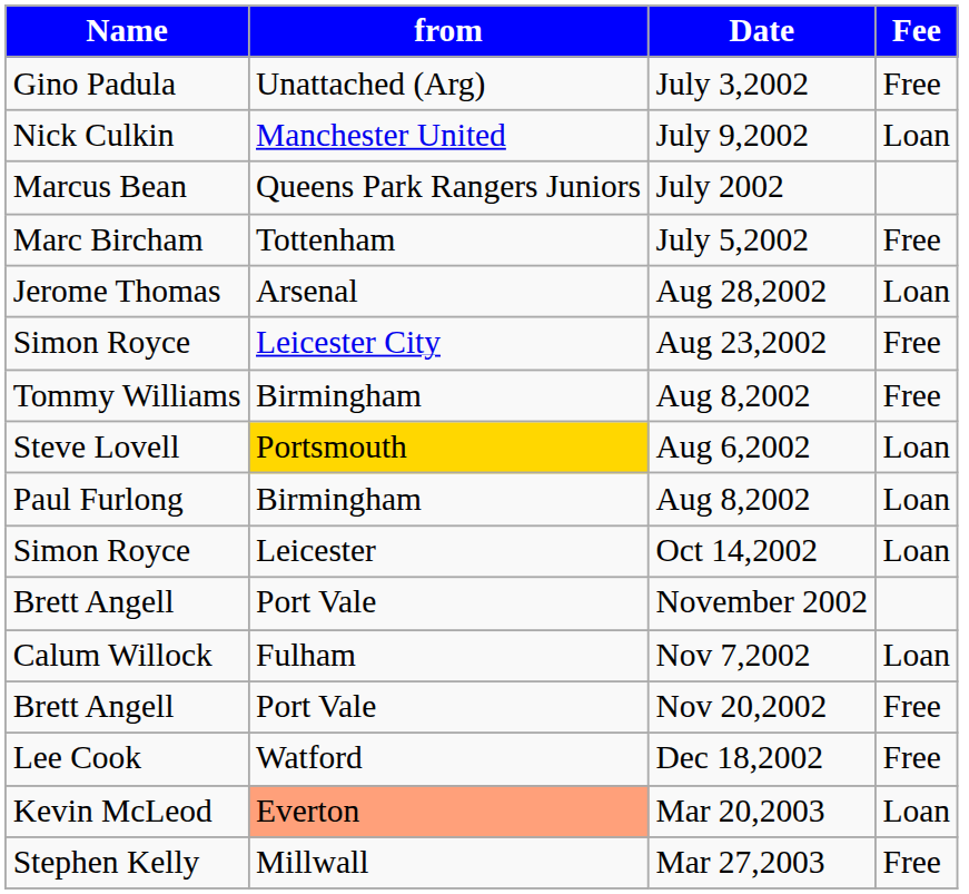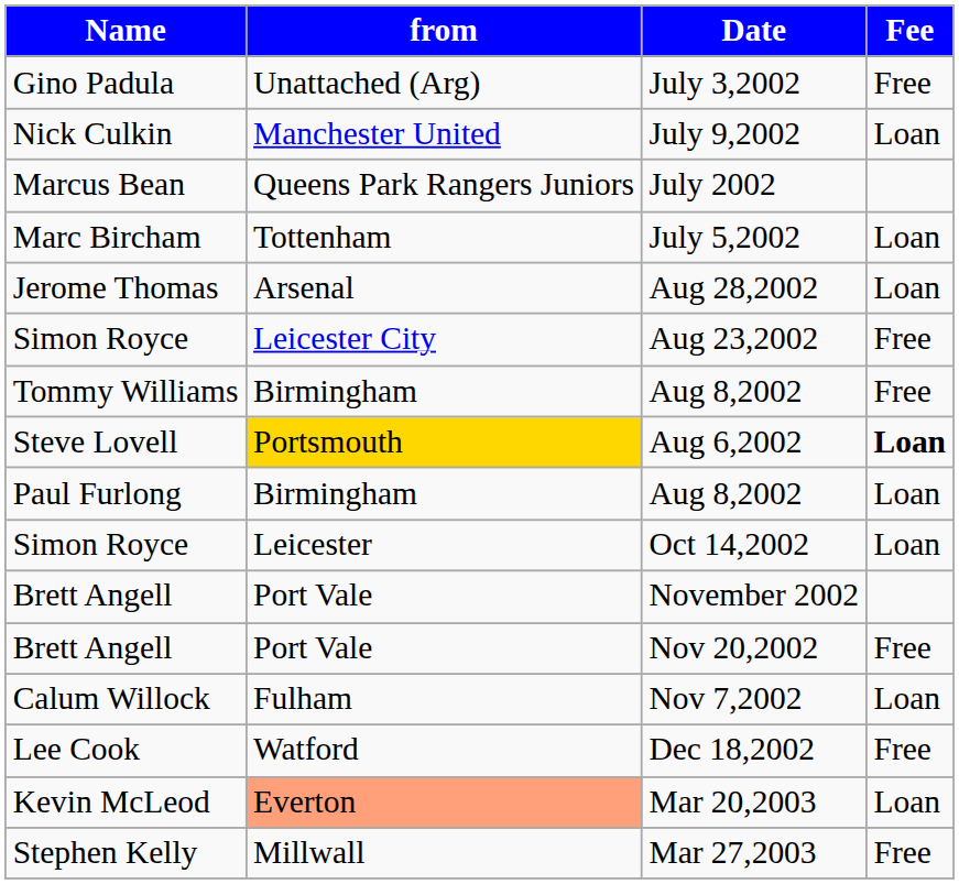July 5,2002 | Fee: Free -> Loan
Aug 6,2002 | Fee: normal -> bold
rows swapped: Nov 7,2002 <-> Nov 20,2002
